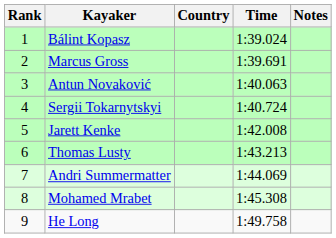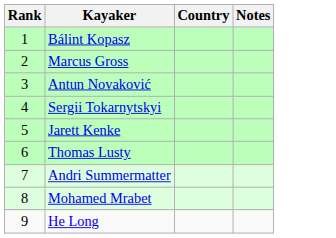- column: Time | 1:39.024 | 1:39.691 | 1:40.063 | 1:40.724 | 1:42.008 | 1:43.213 | 1:44.069 | 1:45.308 | 1:49.758
